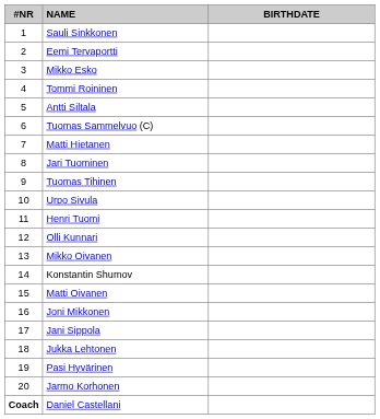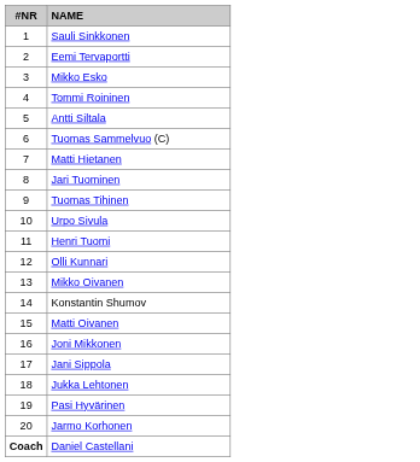- column: BIRTHDATE
